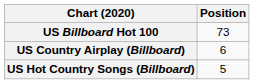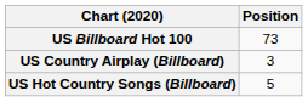US Country Airplay (Billboard) | Position: 6 -> 3
